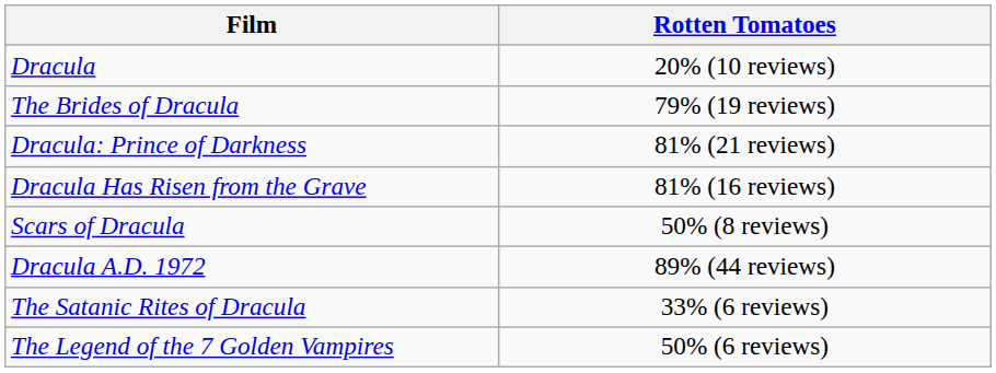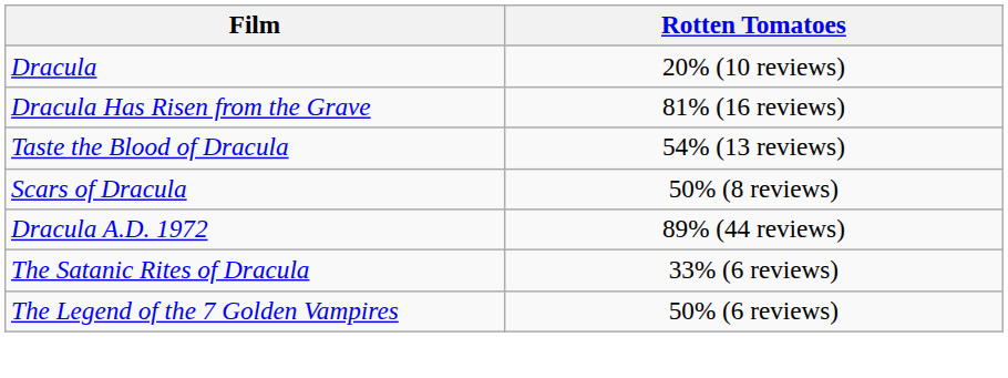- row: The Brides of Dracula | 79% (19 reviews)
- row: Dracula: Prince of Darkness | 81% (21 reviews)
+ row: Taste the Blood of Dracula | 54% (13 reviews)
